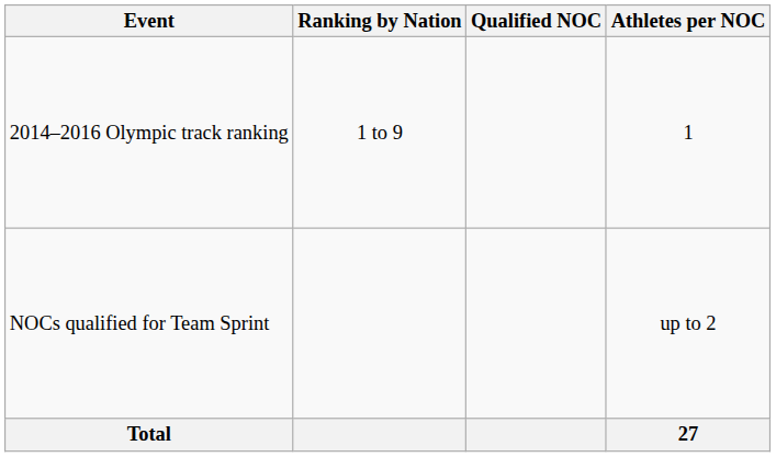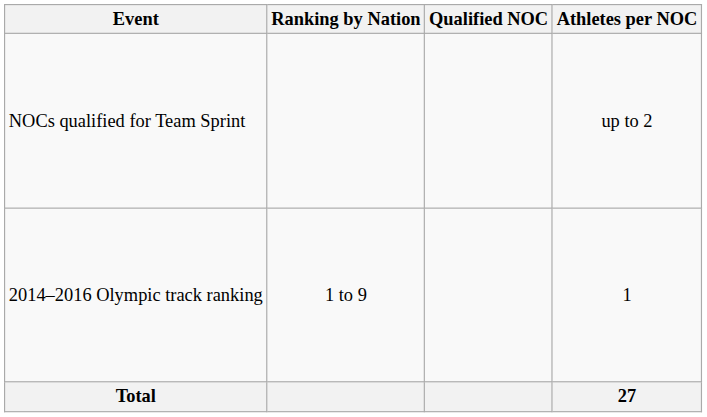rows swapped: 2014–2016 Olympic track ranking <-> NOCs qualified for Team Sprint
